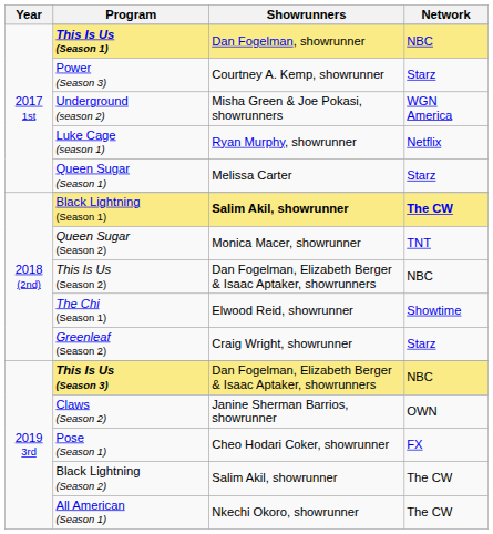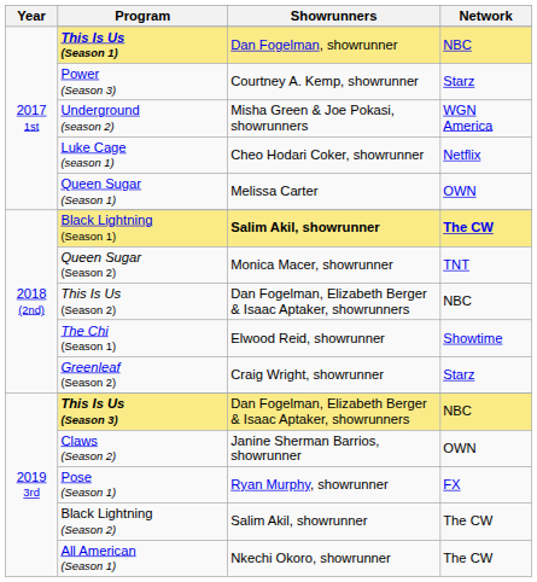Luke Cage (season 1) | Showrunners: Ryan Murphy, showrunner -> Cheo Hodari Coker, showrunner
Queen Sugar (Season 1) | Network: Starz -> OWN
Pose (Season 1) | Showrunners: Cheo Hodari Coker, showrunner -> Ryan Murphy, showrunner
